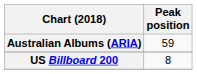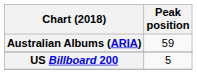US Billboard 200 | Peak position: 8 -> 5
